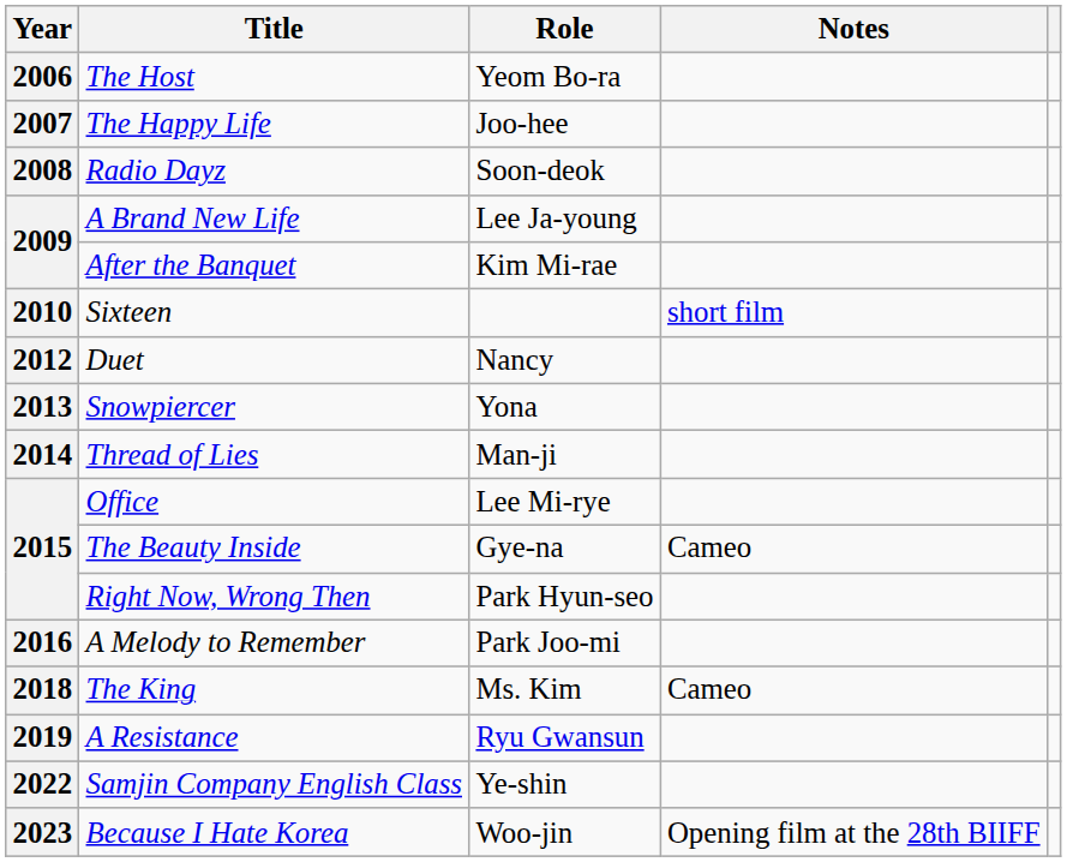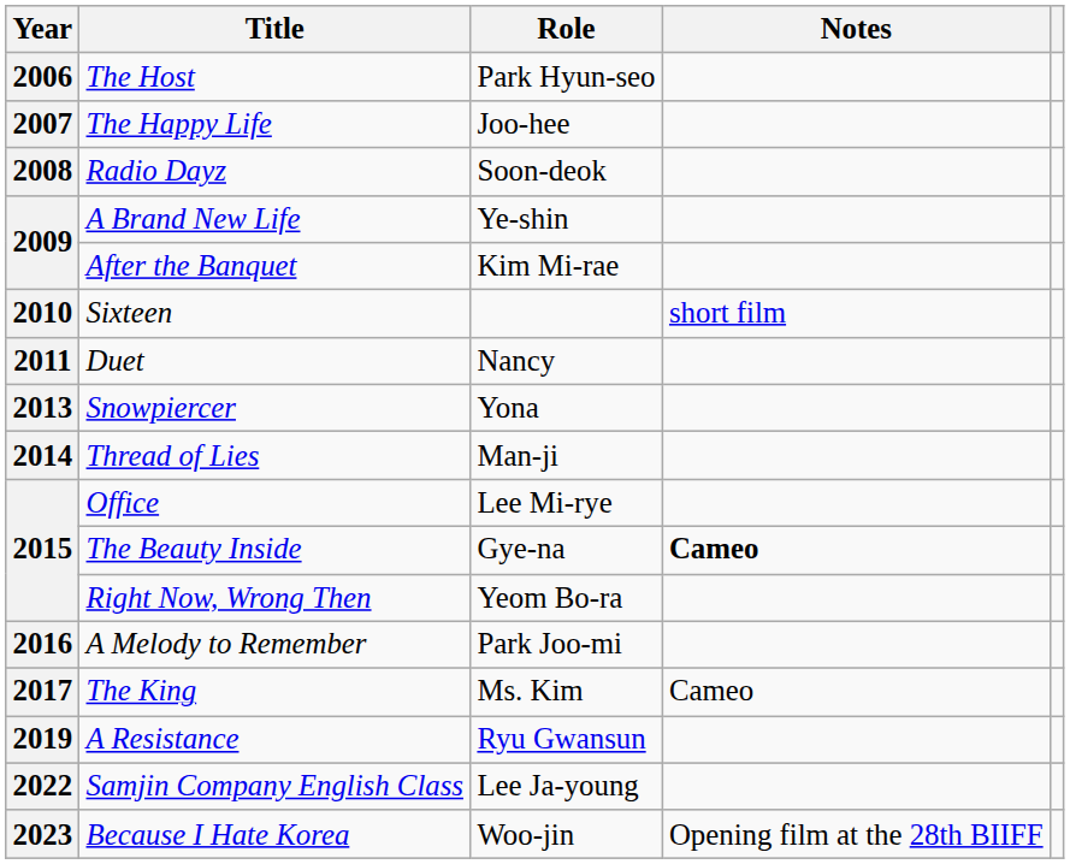The Host | Role: Yeom Bo-ra -> Park Hyun-seo
A Brand New Life | Role: Lee Ja-young -> Ye-shin
Duet | Year: 2012 -> 2011
The Beauty Inside | Notes: normal -> bold
Right Now, Wrong Then | Role: Park Hyun-seo -> Yeom Bo-ra
The King | Year: 2018 -> 2017
Samjin Company English Class | Role: Ye-shin -> Lee Ja-young
